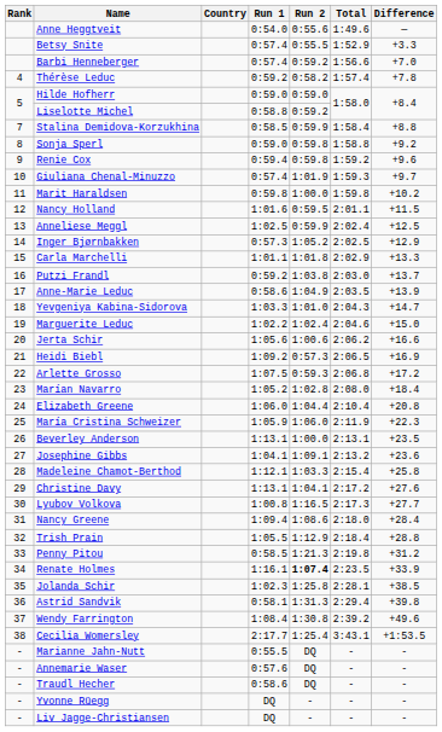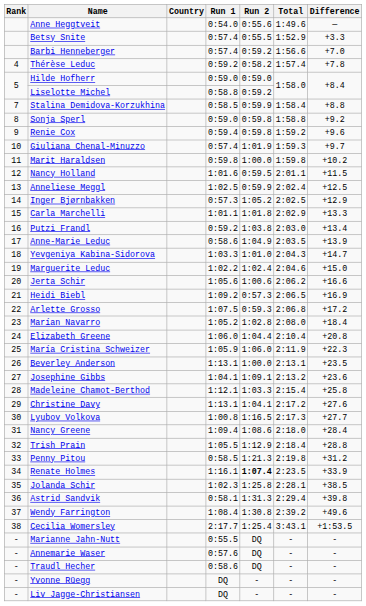Putzi Frandl | Difference: +13.7 -> +13.4
